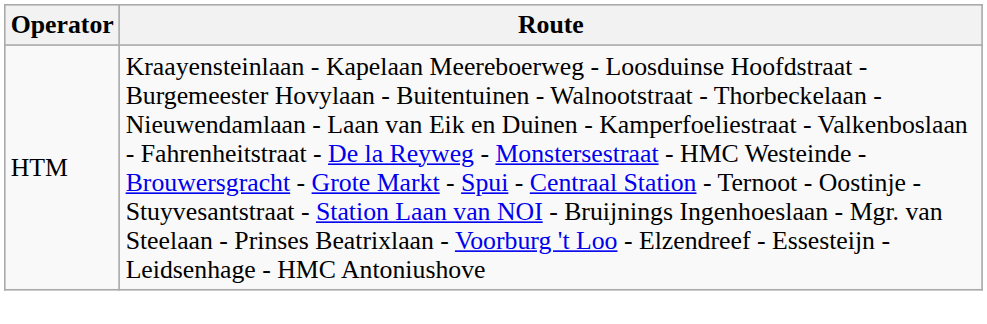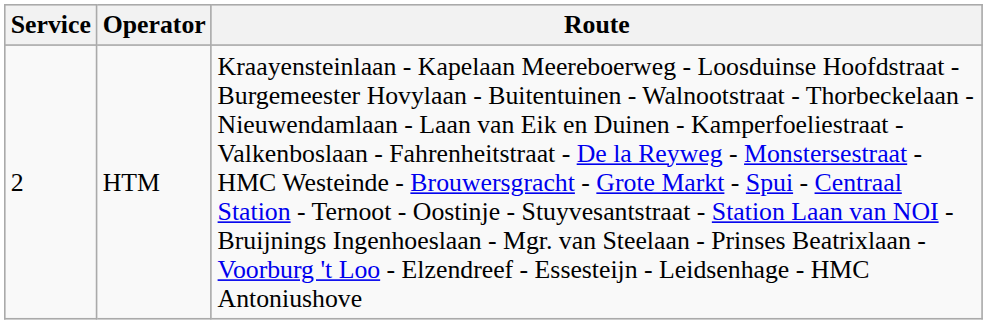+ column: Service | 2
